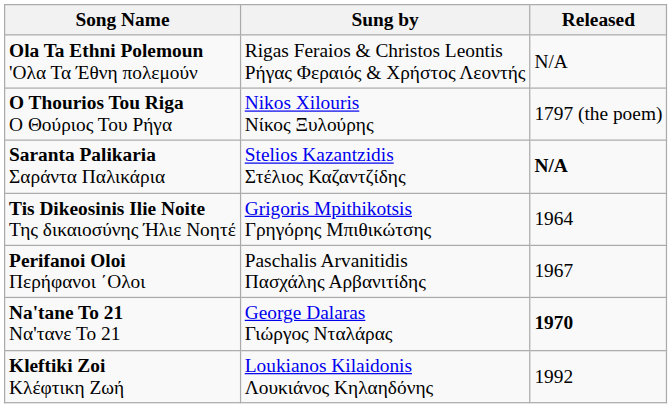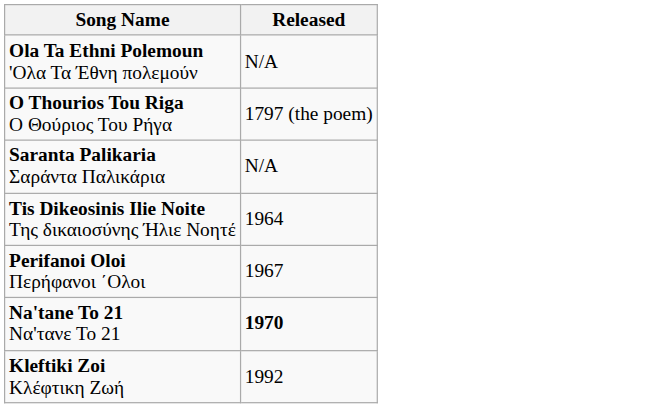- column: Sung by | Rigas Feraios & Christos Leontis Ρήγας Φεραιός & Χρήστος Λεοντής | Nikos Xilouris Νίκος Ξυλούρης | Stelios Kazantzidis Στέλιος Καζαντζίδης | Grigoris Mpithikotsis Γρηγόρης Μπιθικώτσης | Paschalis Arvanitidis Πασχάλης Αρβανιτίδης | George Dalaras Γιώργος Νταλάρας | Loukianos Kilaidonis Λουκιάνος Κηλαηδόνης
Saranta Palikaria Σαράντα Παλικάρια | Released: bold -> normal
